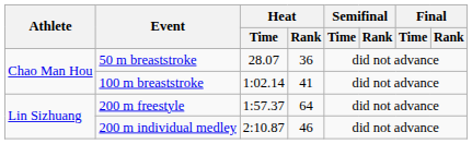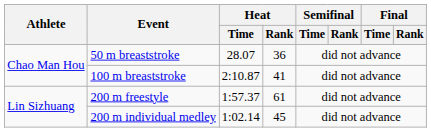100 m breaststroke | Heat / Time: 1:02.14 -> 2:10.87
200 m freestyle | Heat / Rank: 64 -> 61
200 m individual medley | Heat / Time: 2:10.87 -> 1:02.14
200 m individual medley | Heat / Rank: 46 -> 45
